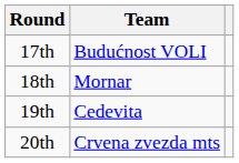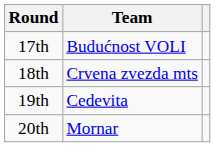18th | Team: Mornar -> Crvena zvezda mts
20th | Team: Crvena zvezda mts -> Mornar
